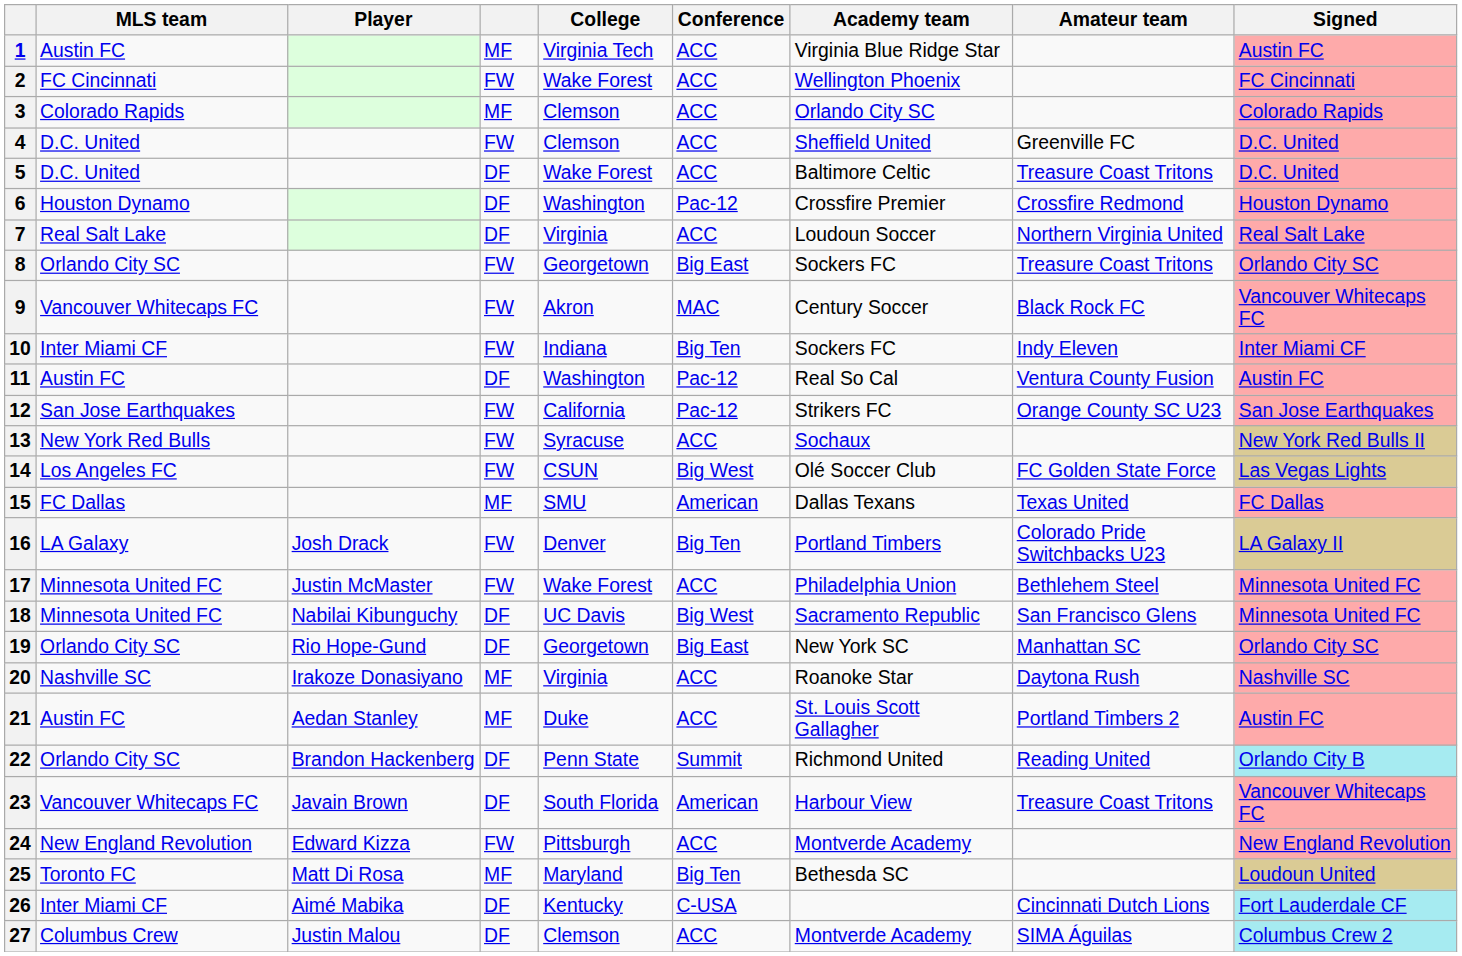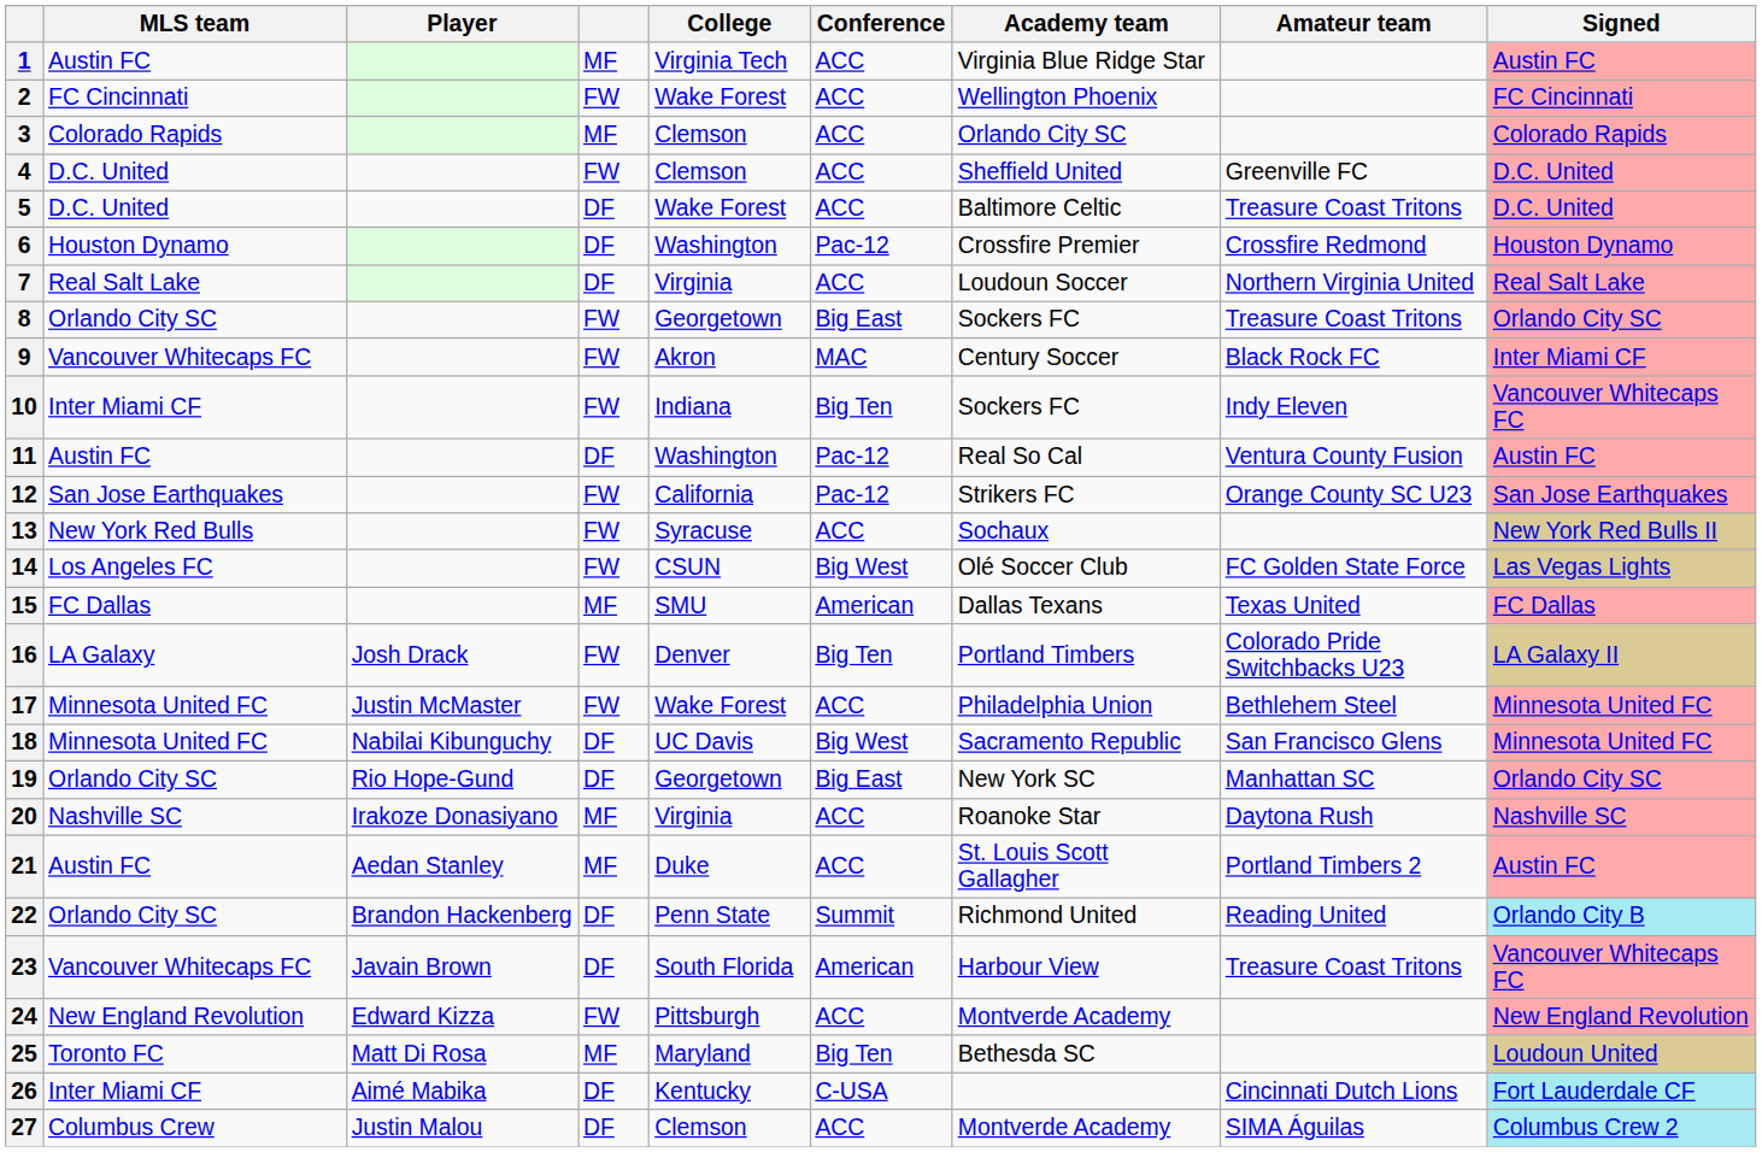9 | Signed: Vancouver Whitecaps FC -> Inter Miami CF
10 | Signed: Inter Miami CF -> Vancouver Whitecaps FC
